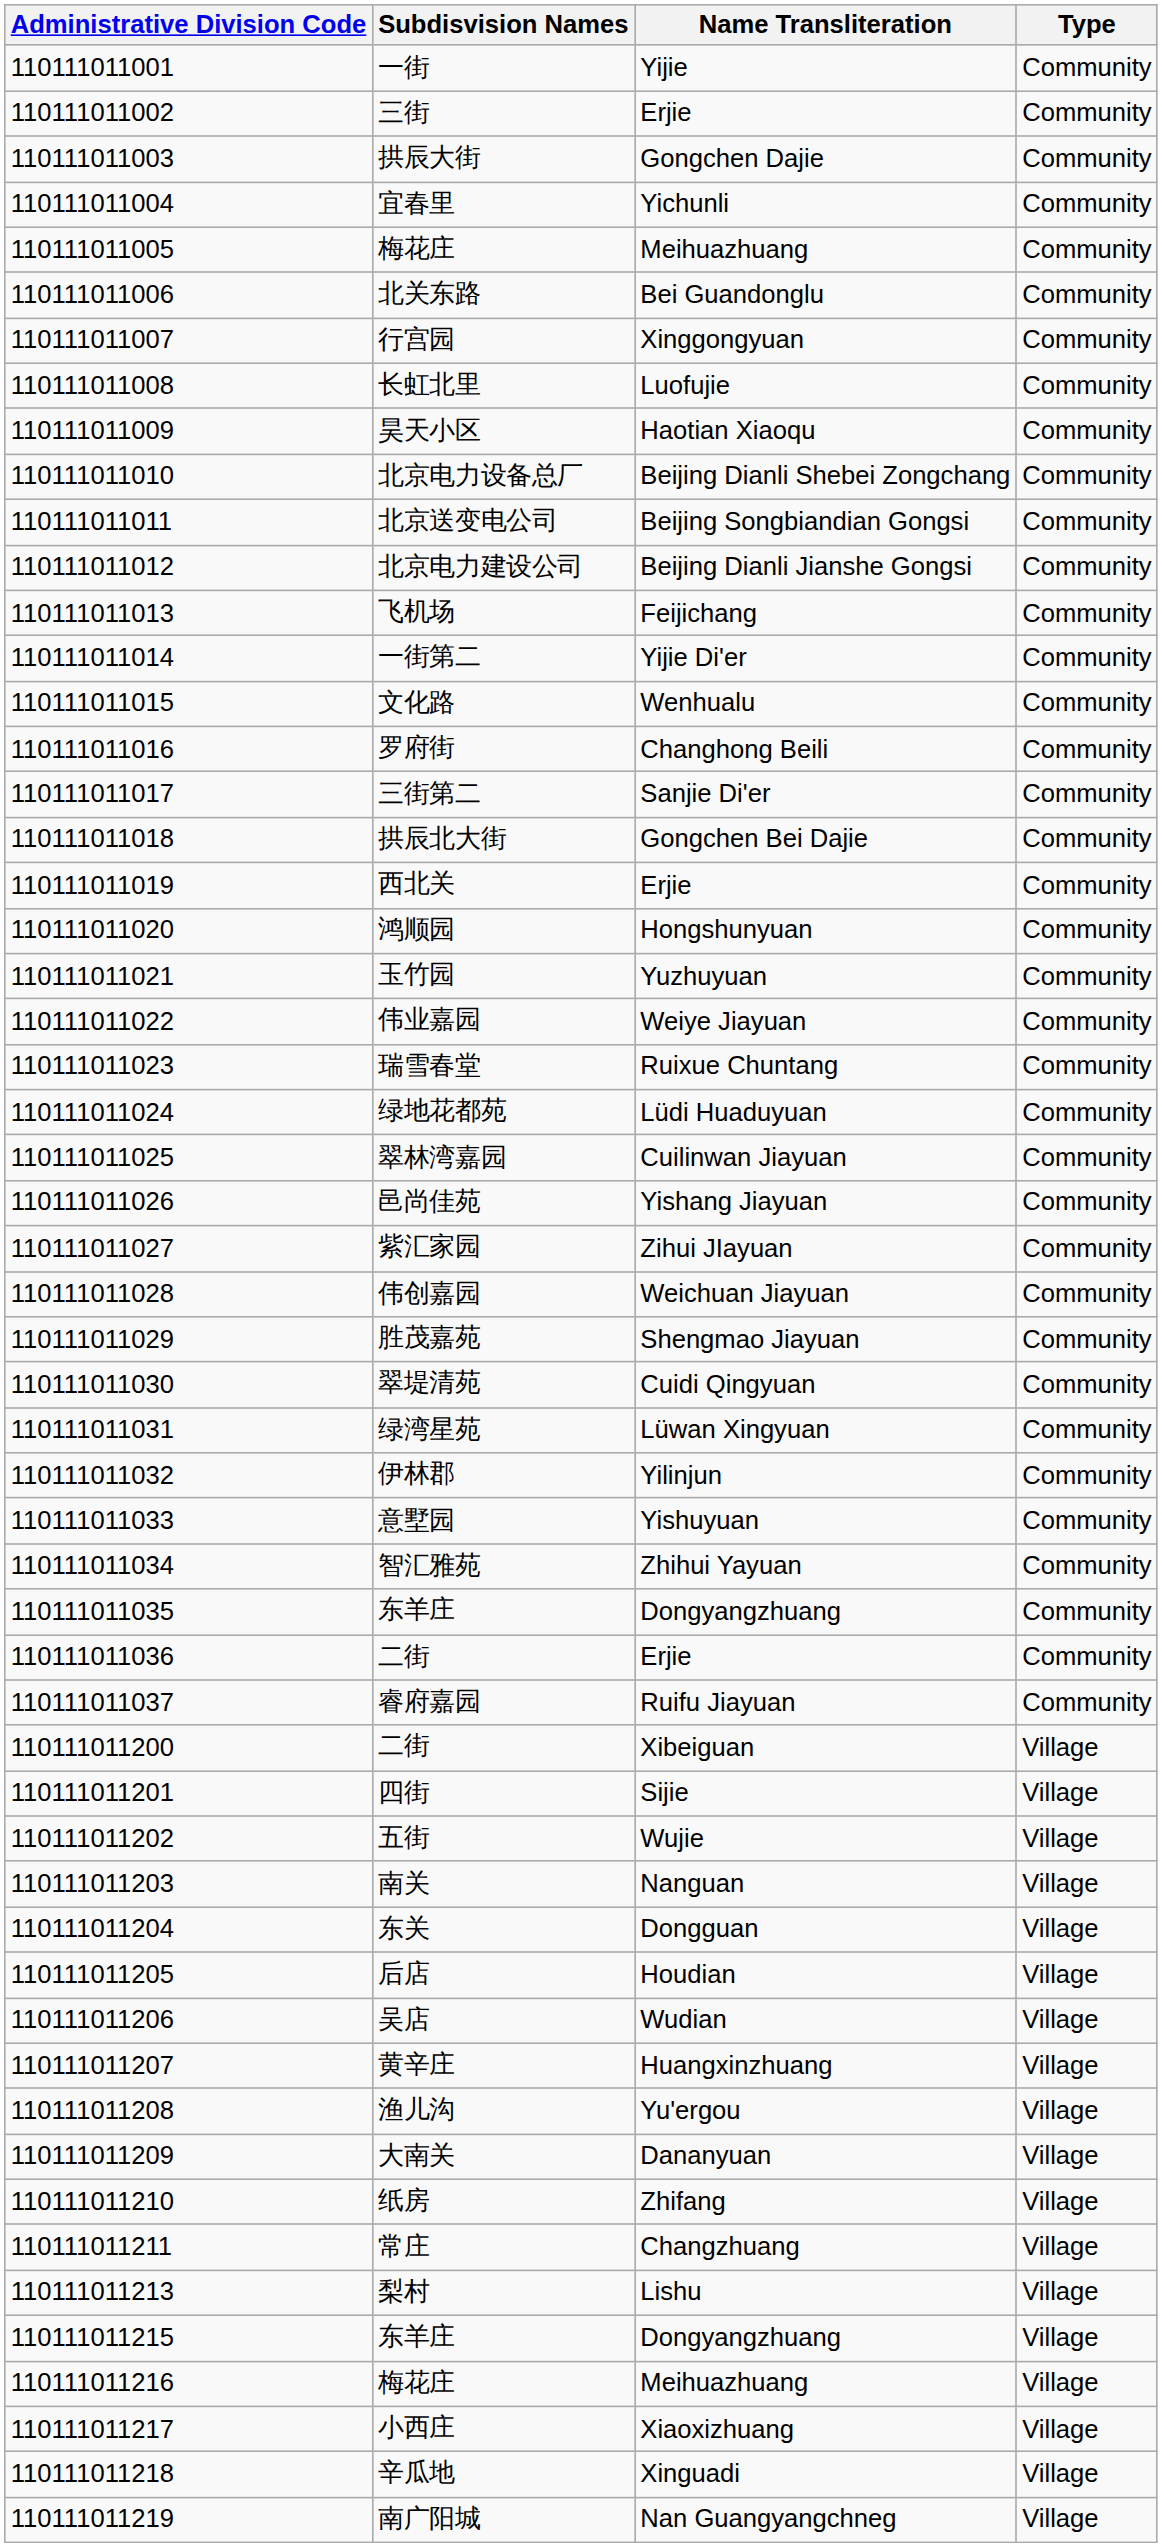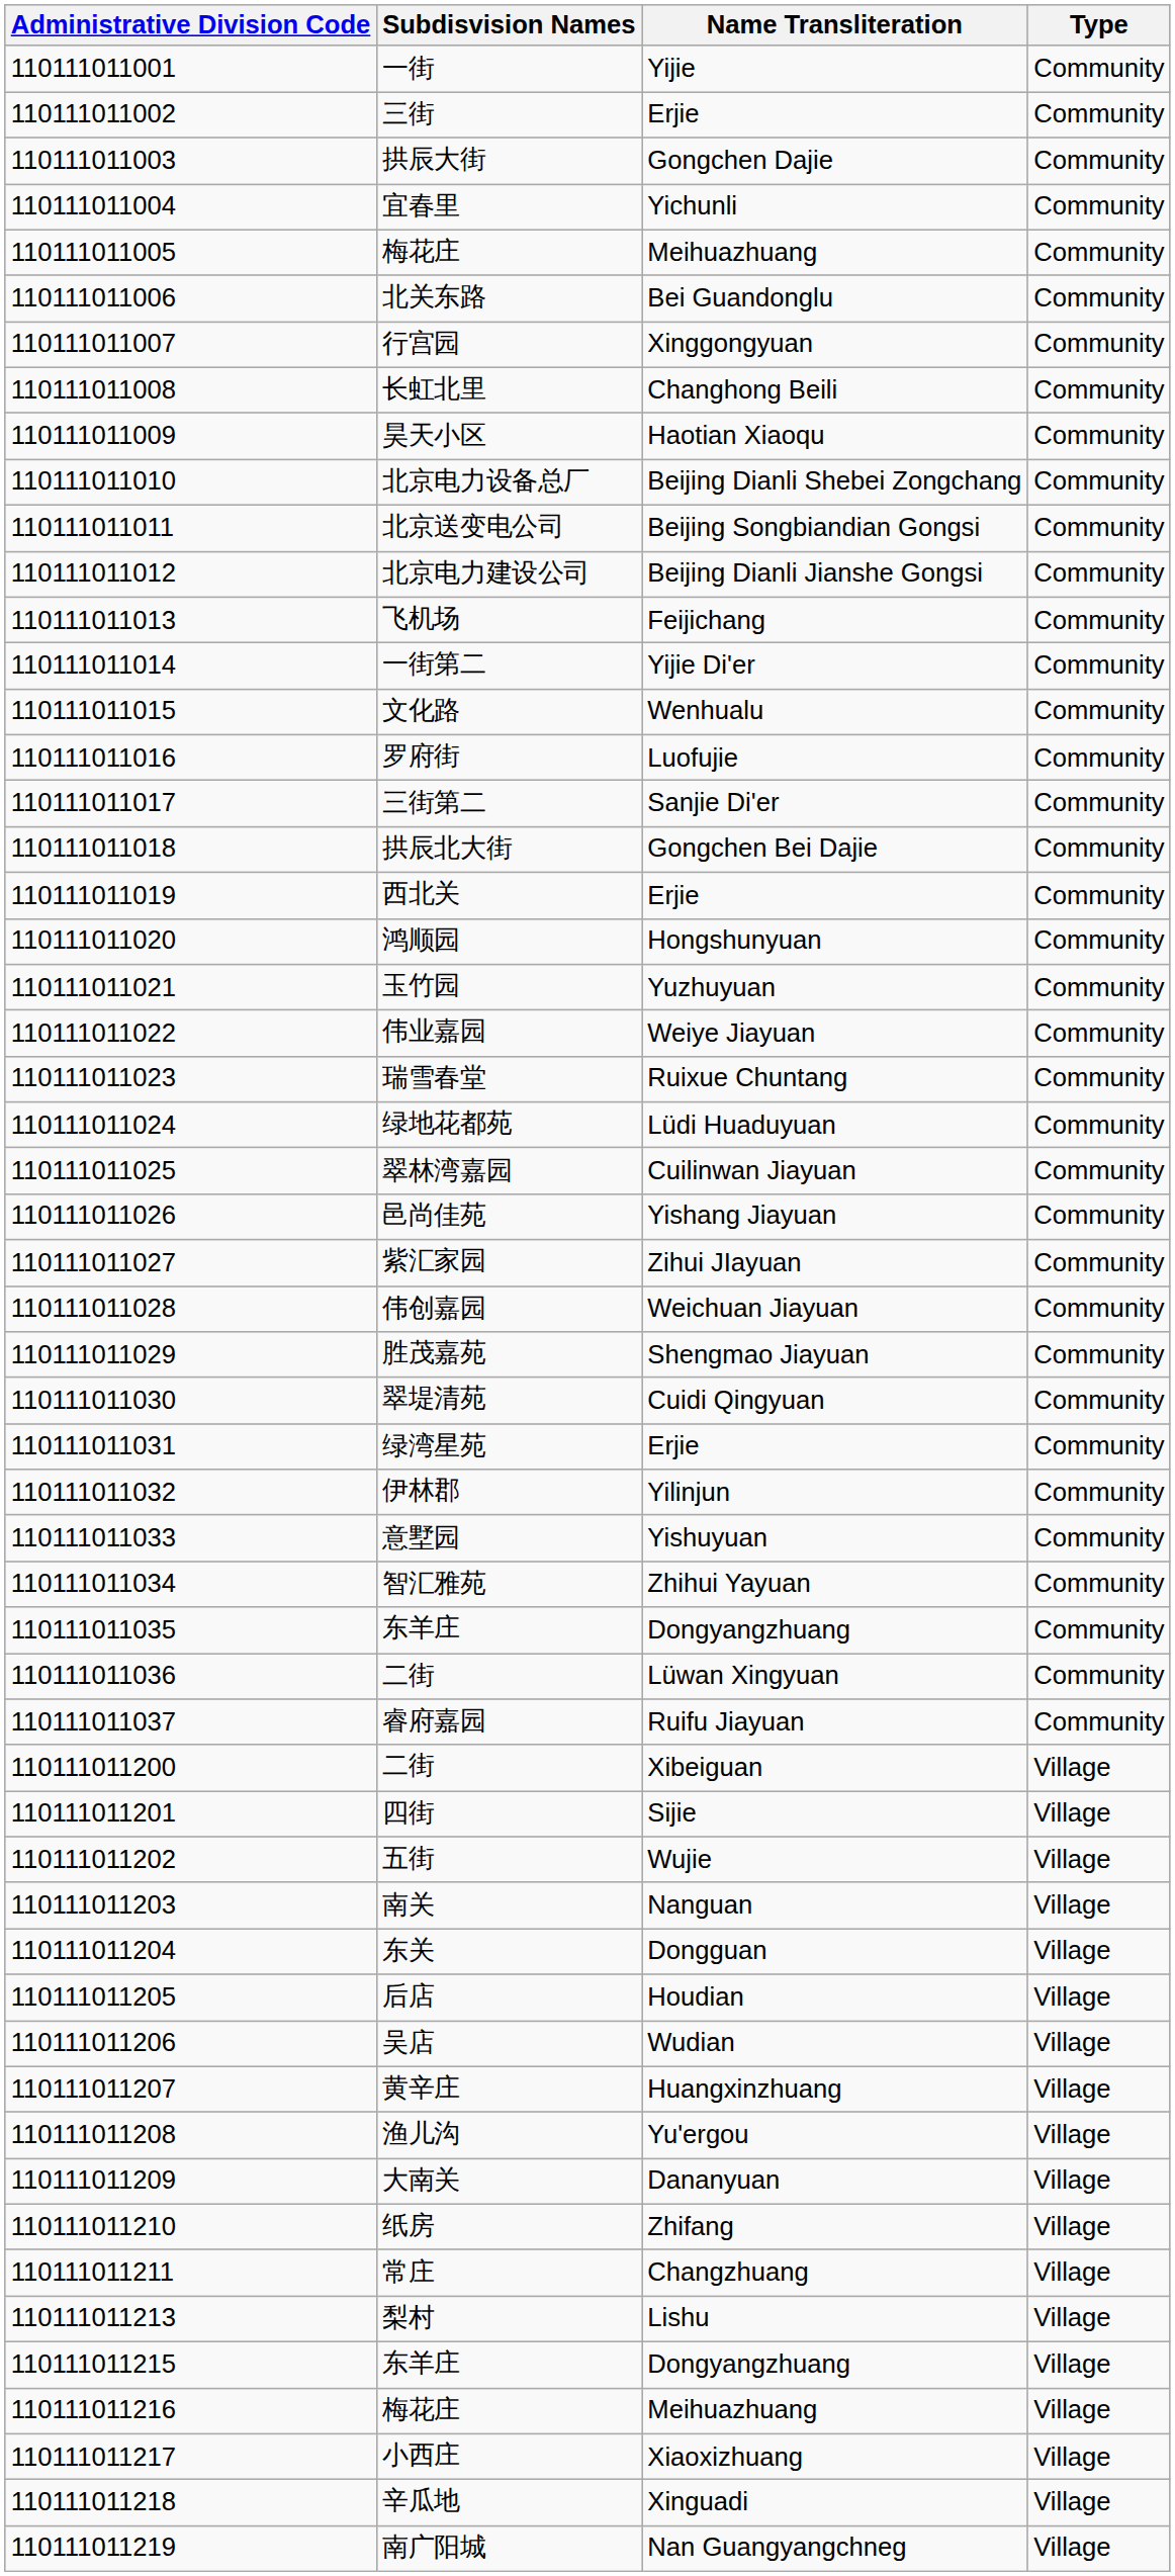长虹北里 | Name Transliteration: Luofujie -> Changhong Beili
罗府街 | Name Transliteration: Changhong Beili -> Luofujie
绿湾星苑 | Name Transliteration: Lüwan Xingyuan -> Erjie
110111011036 / 二街 | Name Transliteration: Erjie -> Lüwan Xingyuan
